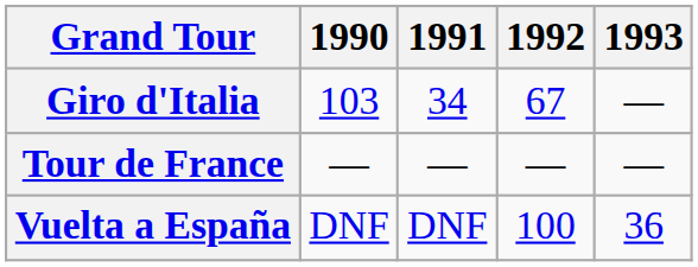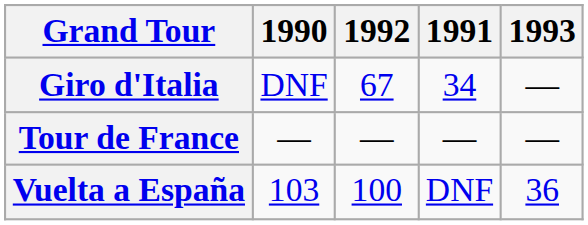columns swapped: 1991 <-> 1992
Giro d'Italia | 1990: 103 -> DNF
Vuelta a España | 1990: DNF -> 103
